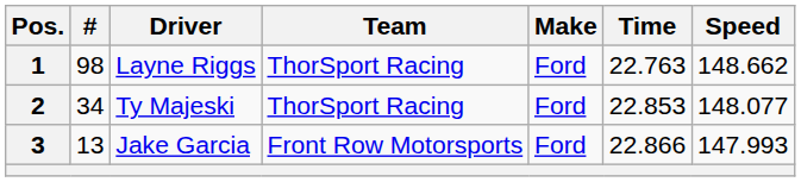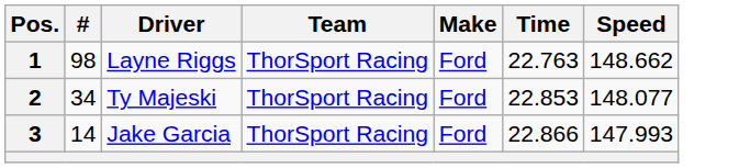3 | #: 13 -> 14
3 | Team: Front Row Motorsports -> ThorSport Racing
